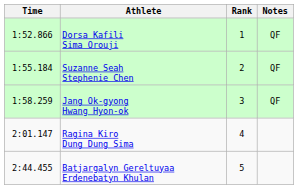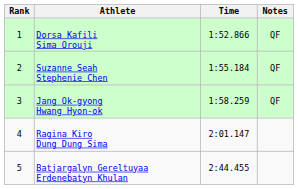columns swapped: Rank <-> Time
